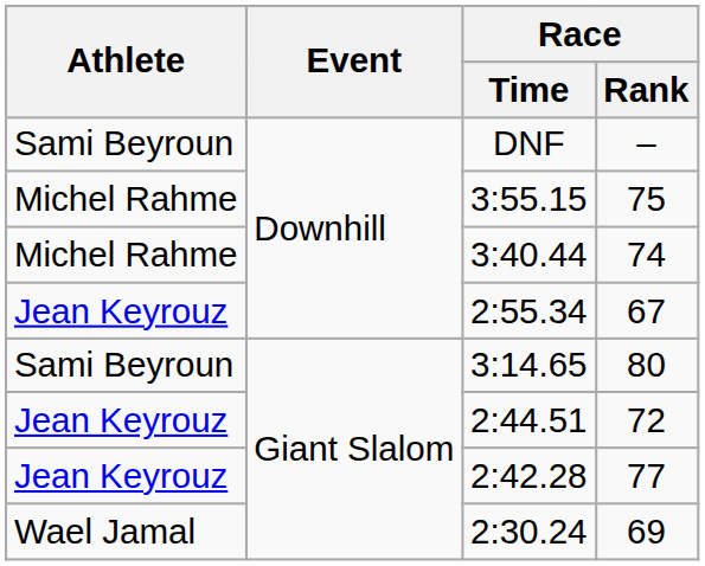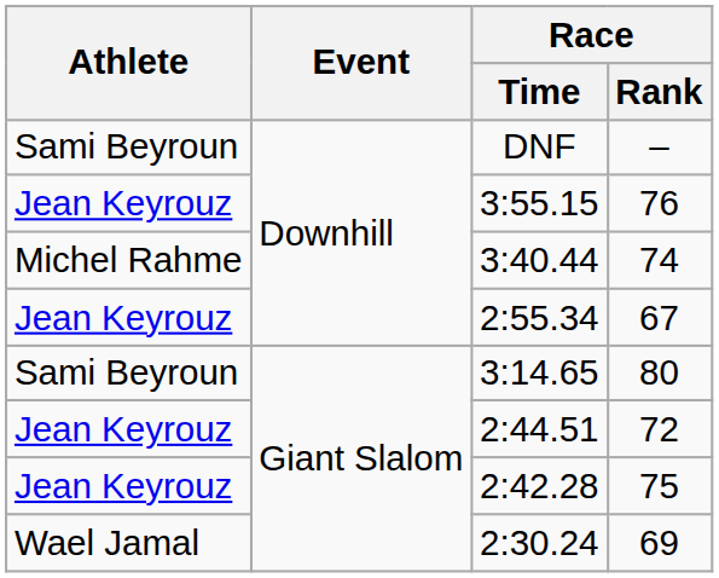3:55.15 | Athlete: Michel Rahme -> Jean Keyrouz
3:55.15 | Race / Rank: 75 -> 76
2:42.28 | Race / Rank: 77 -> 75
